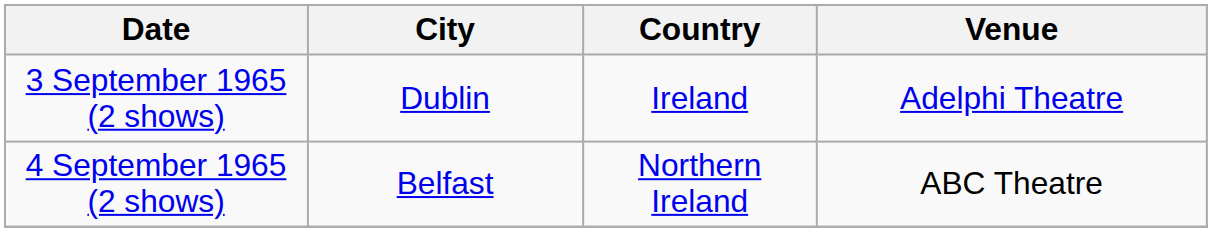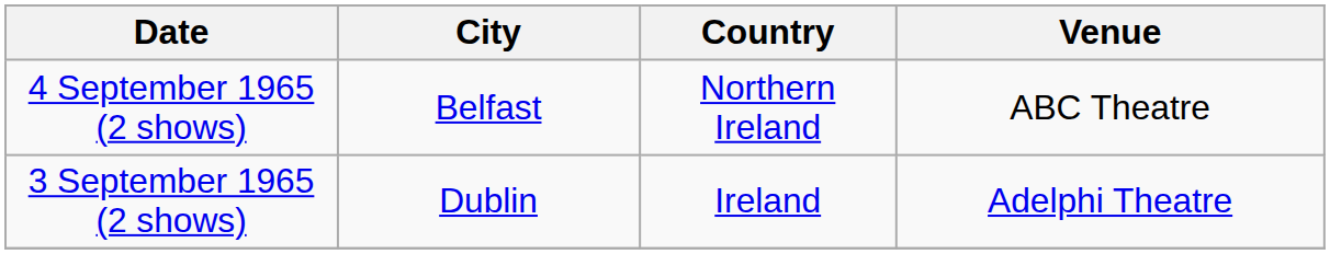rows swapped: 3 September 1965 (2 shows) <-> 4 September 1965 (2 shows)
